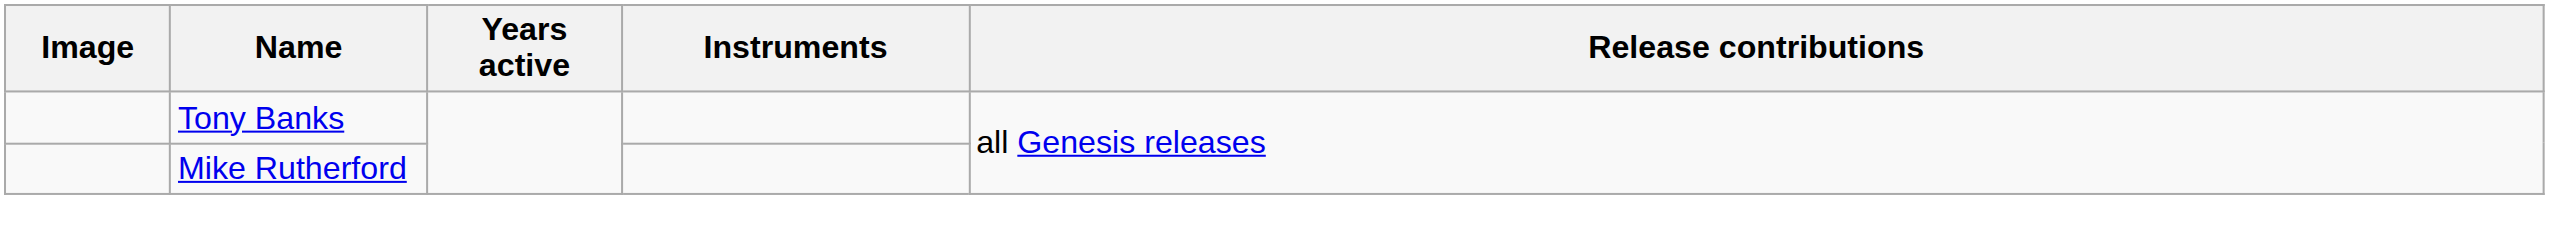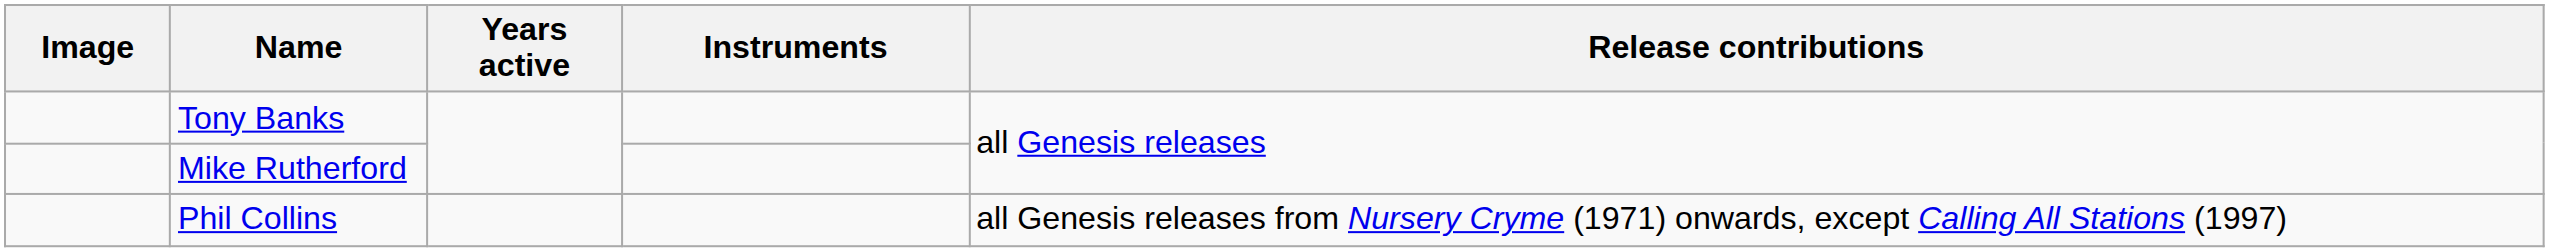+ row: Phil Collins | all Genesis releases from Nursery Cryme (1971) onwards, except Calling All Stations (1997)
